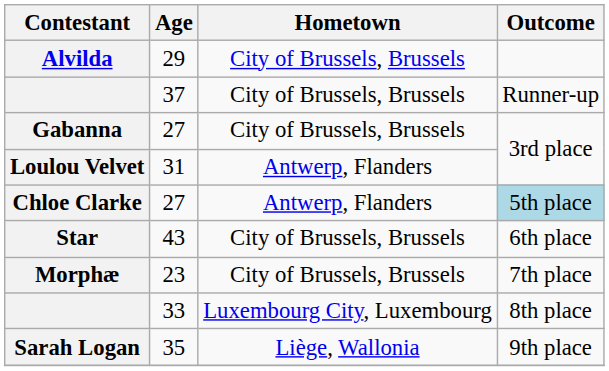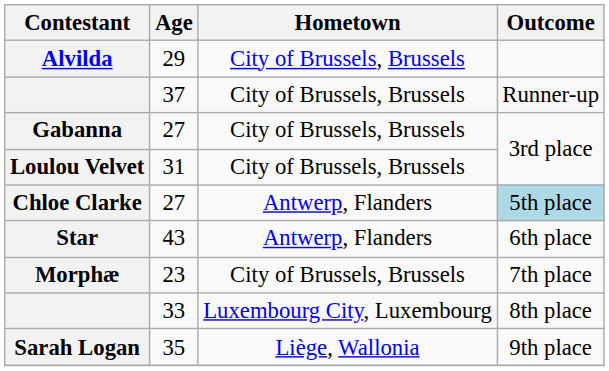Loulou Velvet | Hometown: Antwerp, Flanders -> City of Brussels, Brussels
Star | Hometown: City of Brussels, Brussels -> Antwerp, Flanders
